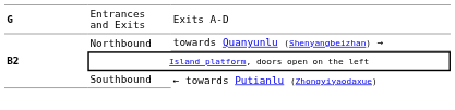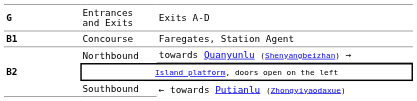+ row: B1 | Concourse | Faregates, Station Agent
